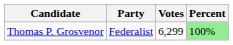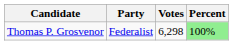Thomas P. Grosvenor | Votes: 6,299 -> 6,298
